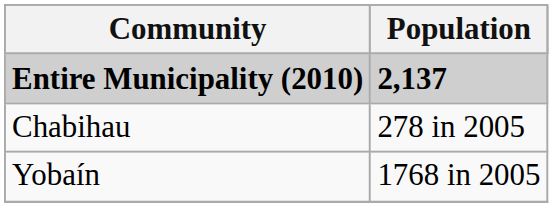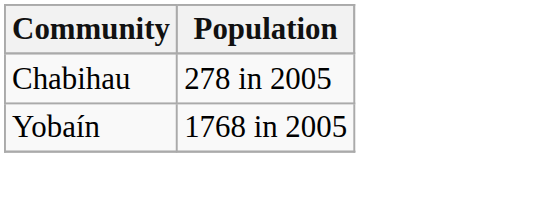- row: Entire Municipality (2010) | 2,137
